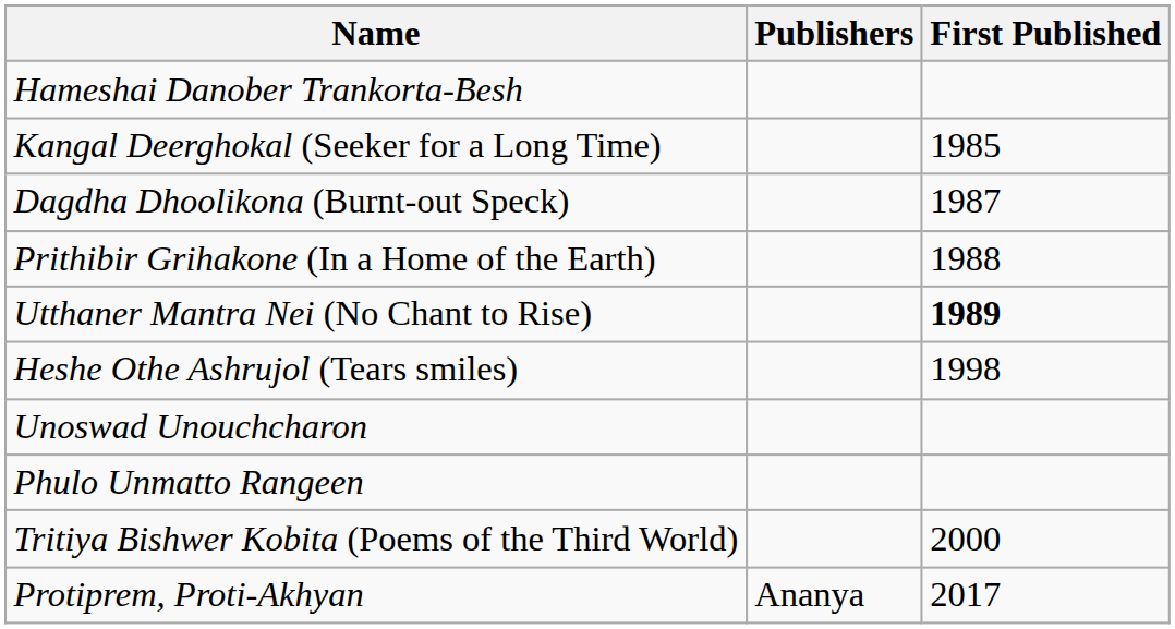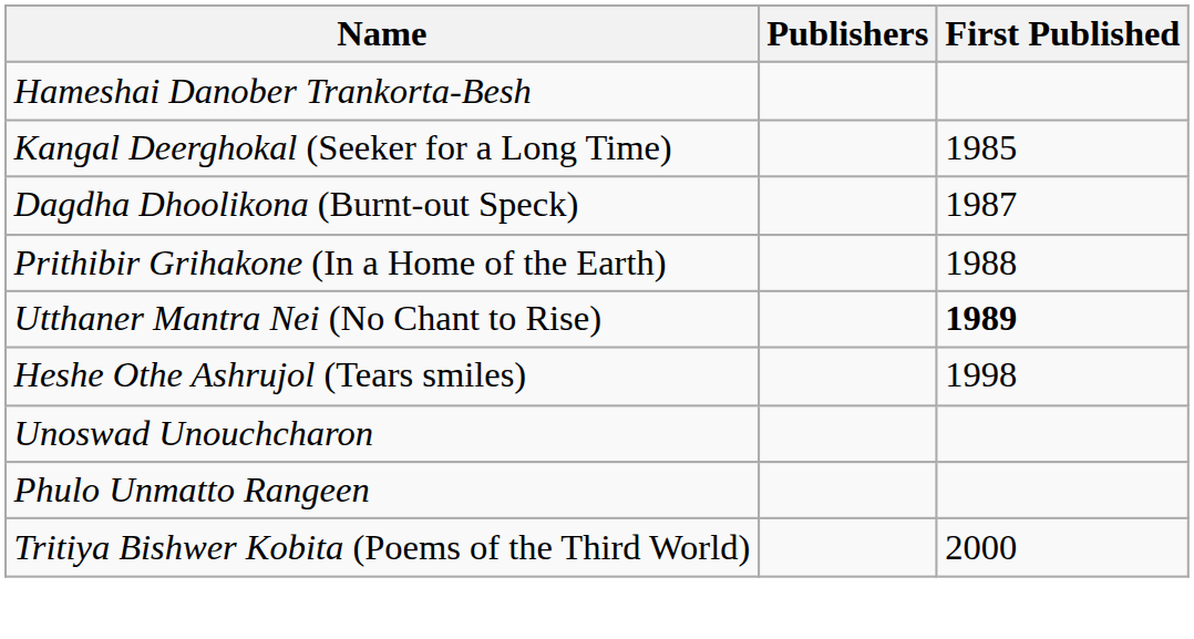- row: Protiprem, Proti-Akhyan | Ananya | 2017
